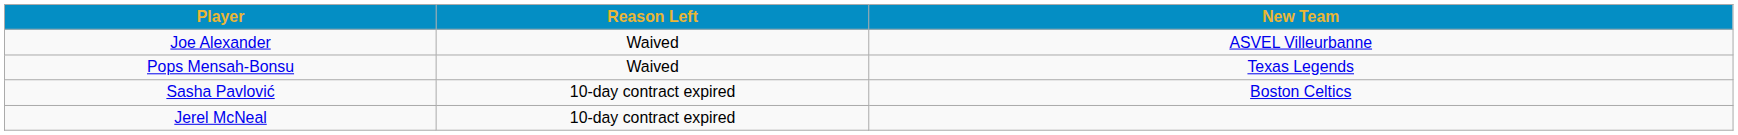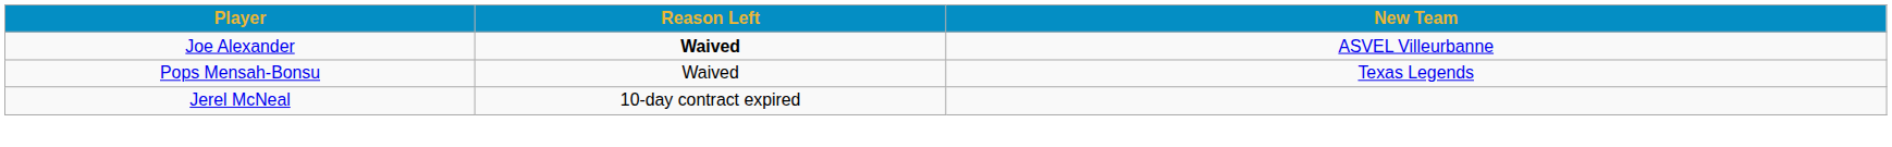Joe Alexander | Reason Left: normal -> bold
- row: Sasha Pavlović | 10-day contract expired | Boston Celtics
